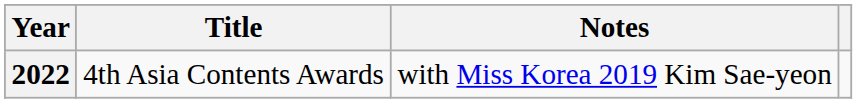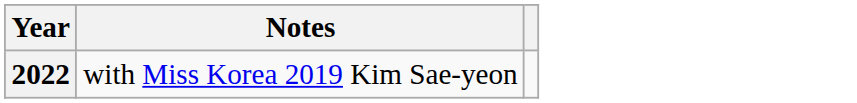- column: Title | 4th Asia Contents Awards
